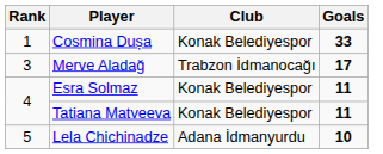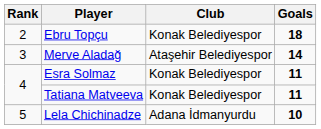- row: 1 | Cosmina Dușa | Konak Belediyespor | 33
+ row: 2 | Ebru Topçu | Konak Belediyespor | 18
Merve Aladağ | Club: Trabzon İdmanocağı -> Ataşehir Belediyespor
Merve Aladağ | Goals: 17 -> 14
